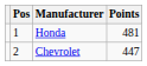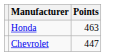- column: Pos | 1 | 2
Honda | Points: 481 -> 463
